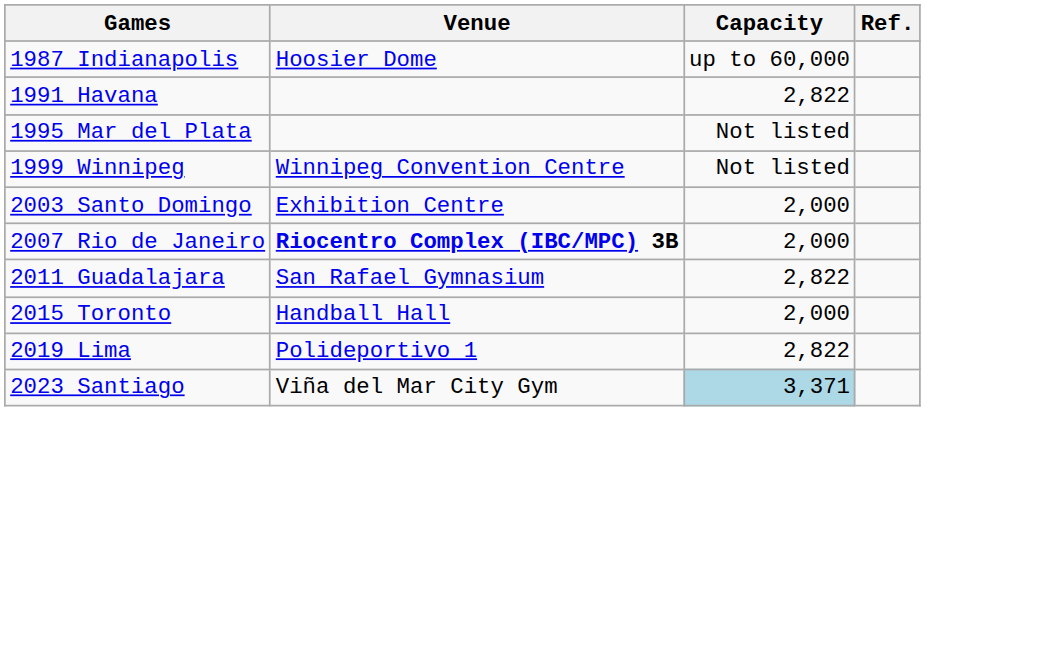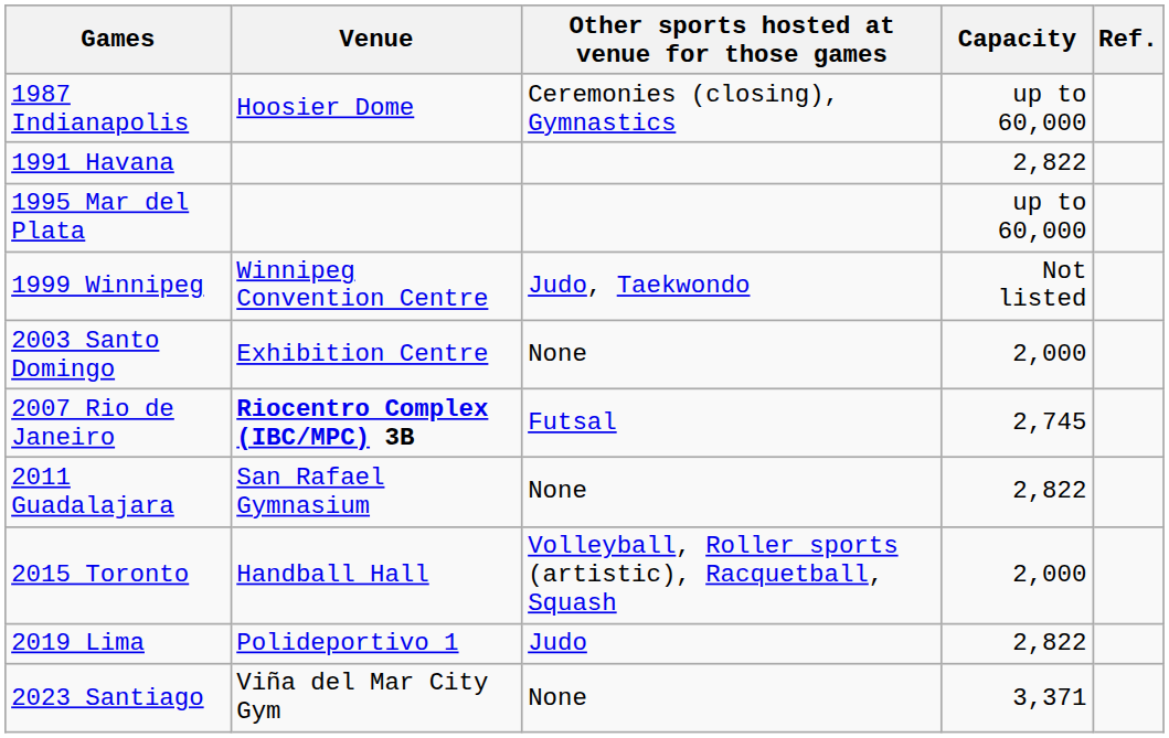+ column: Other sports hosted at venue for those games | Ceremonies (closing), Gymnastics | Judo, Taekwondo | None | Futsal | None | Volleyball, Roller sports (artistic), Racquetball, Squash | Judo | None
1995 Mar del Plata | Capacity: Not listed -> up to 60,000
2007 Rio de Janeiro | Capacity: 2,000 -> 2,745
2023 Santiago | Capacity: lightblue background -> no background
